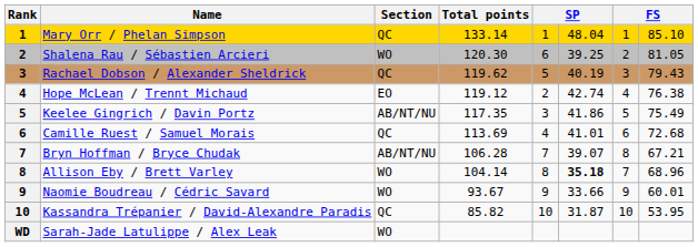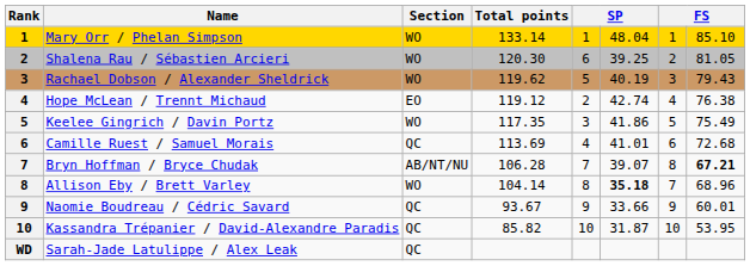Mary Orr / Phelan Simpson | Section: QC -> WO
Rachael Dobson / Alexander Sheldrick | Section: QC -> WO
Keelee Gingrich / Davin Portz | Section: AB/NT/NU -> WO
Bryn Hoffman / Bryce Chudak | column 8: normal -> bold
Naomie Boudreau / Cédric Savard | Section: WO -> QC
Sarah-Jade Latulippe / Alex Leak | Section: WO -> QC
